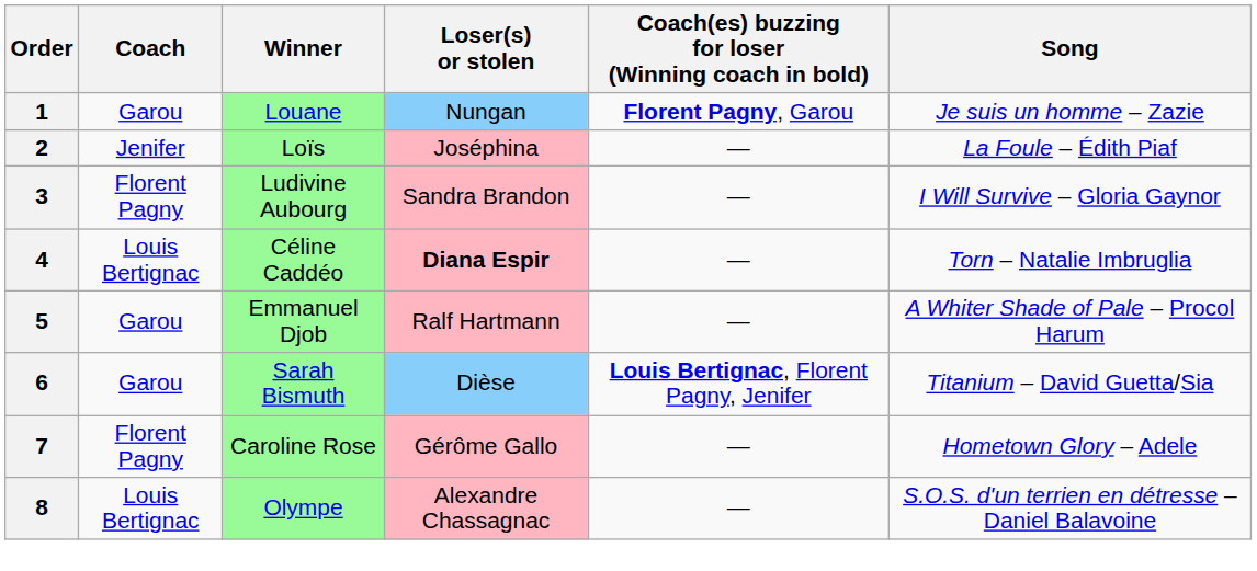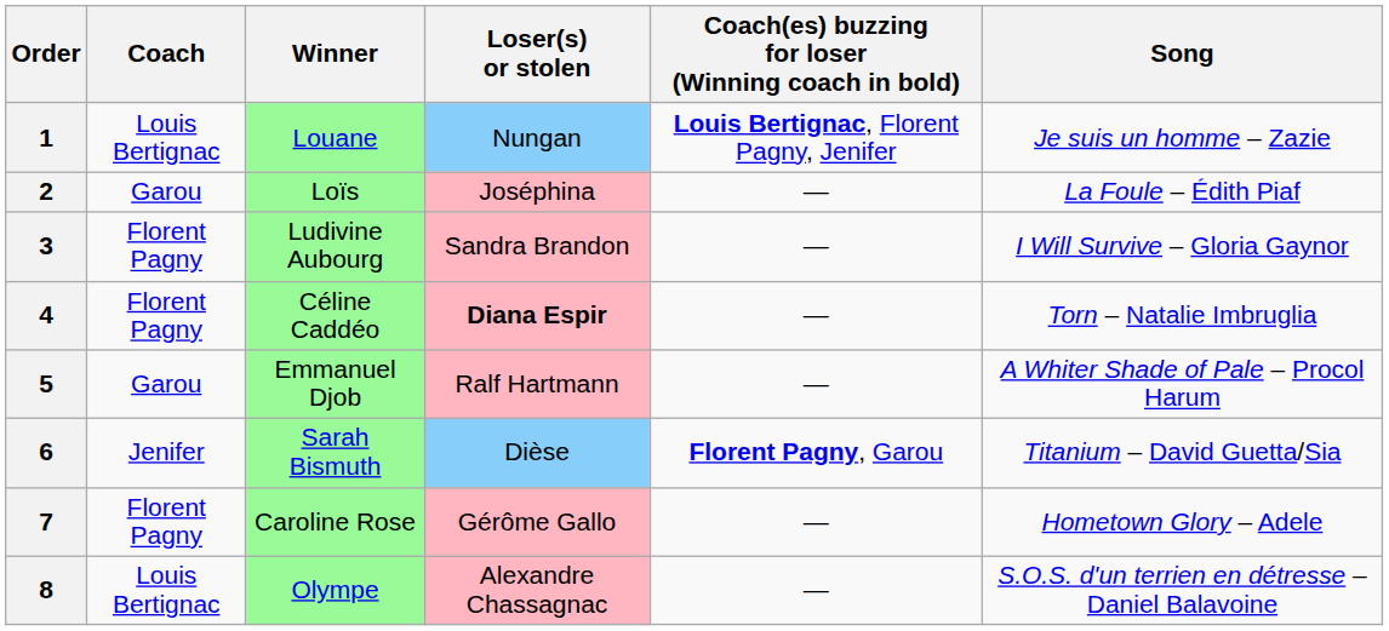1 | Coach: Garou -> Louis Bertignac
1 | Coach(es) buzzing for loser (Winning coach in bold): Florent Pagny, Garou -> Louis Bertignac, Florent Pagny, Jenifer
2 | Coach: Jenifer -> Garou
4 | Coach: Louis Bertignac -> Florent Pagny
6 | Coach: Garou -> Jenifer
6 | Coach(es) buzzing for loser (Winning coach in bold): Louis Bertignac, Florent Pagny, Jenifer -> Florent Pagny, Garou
